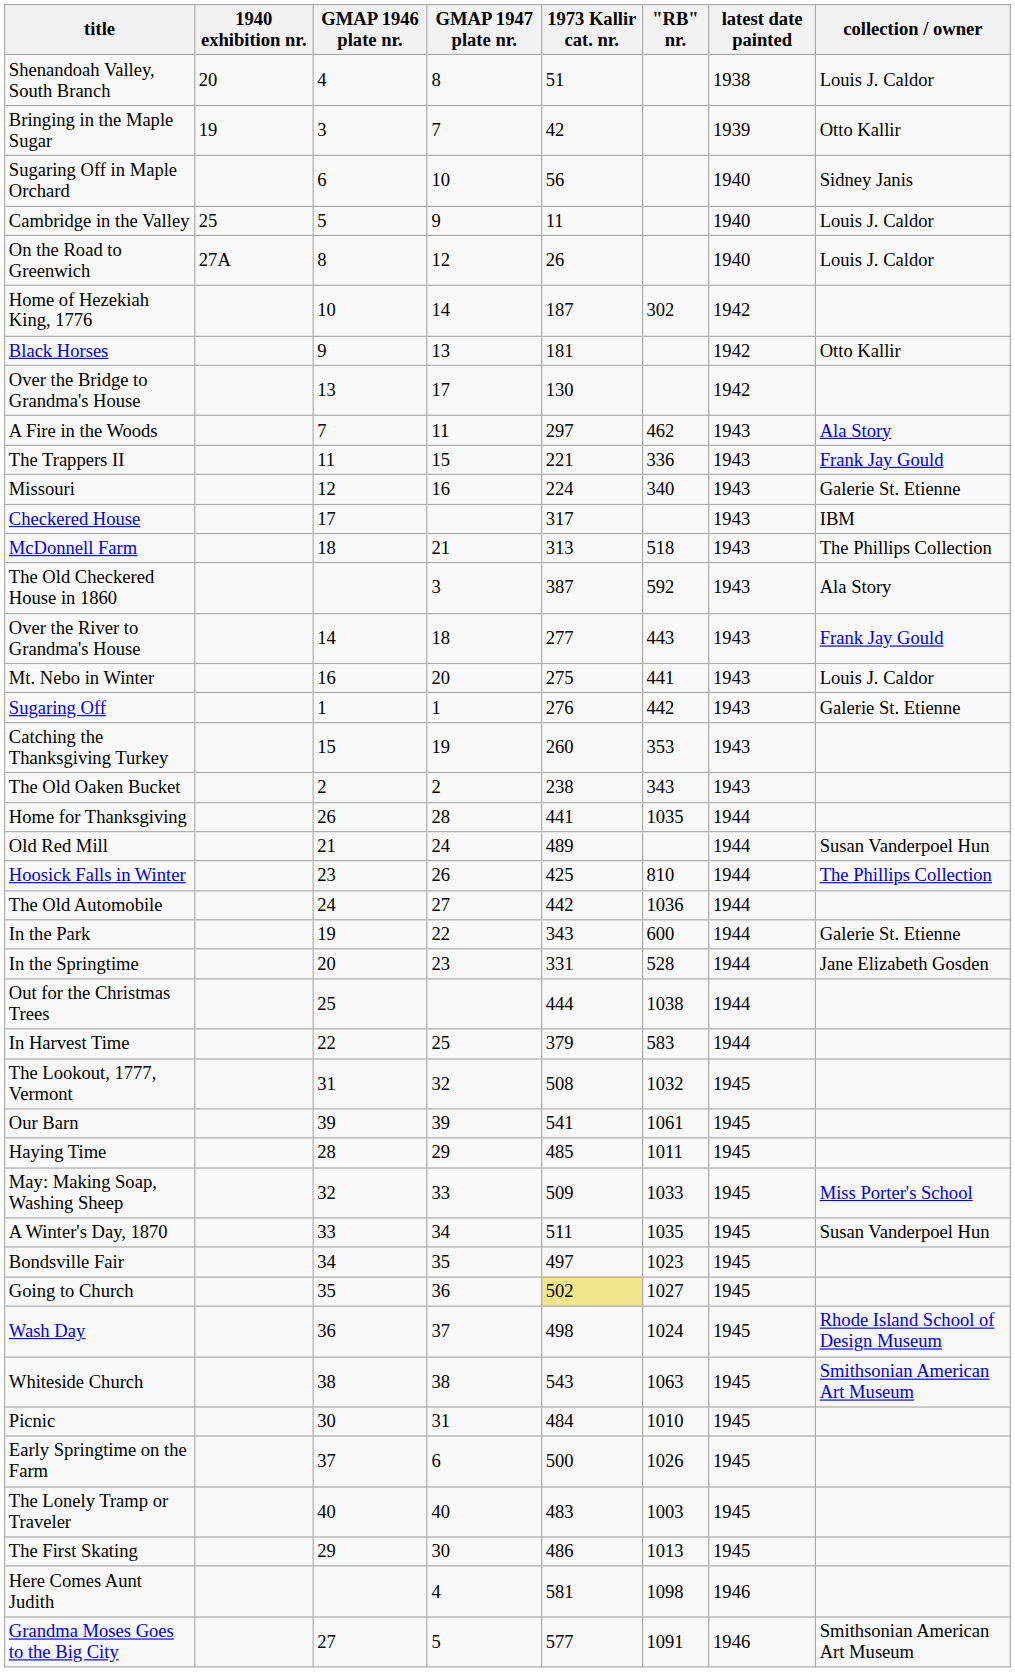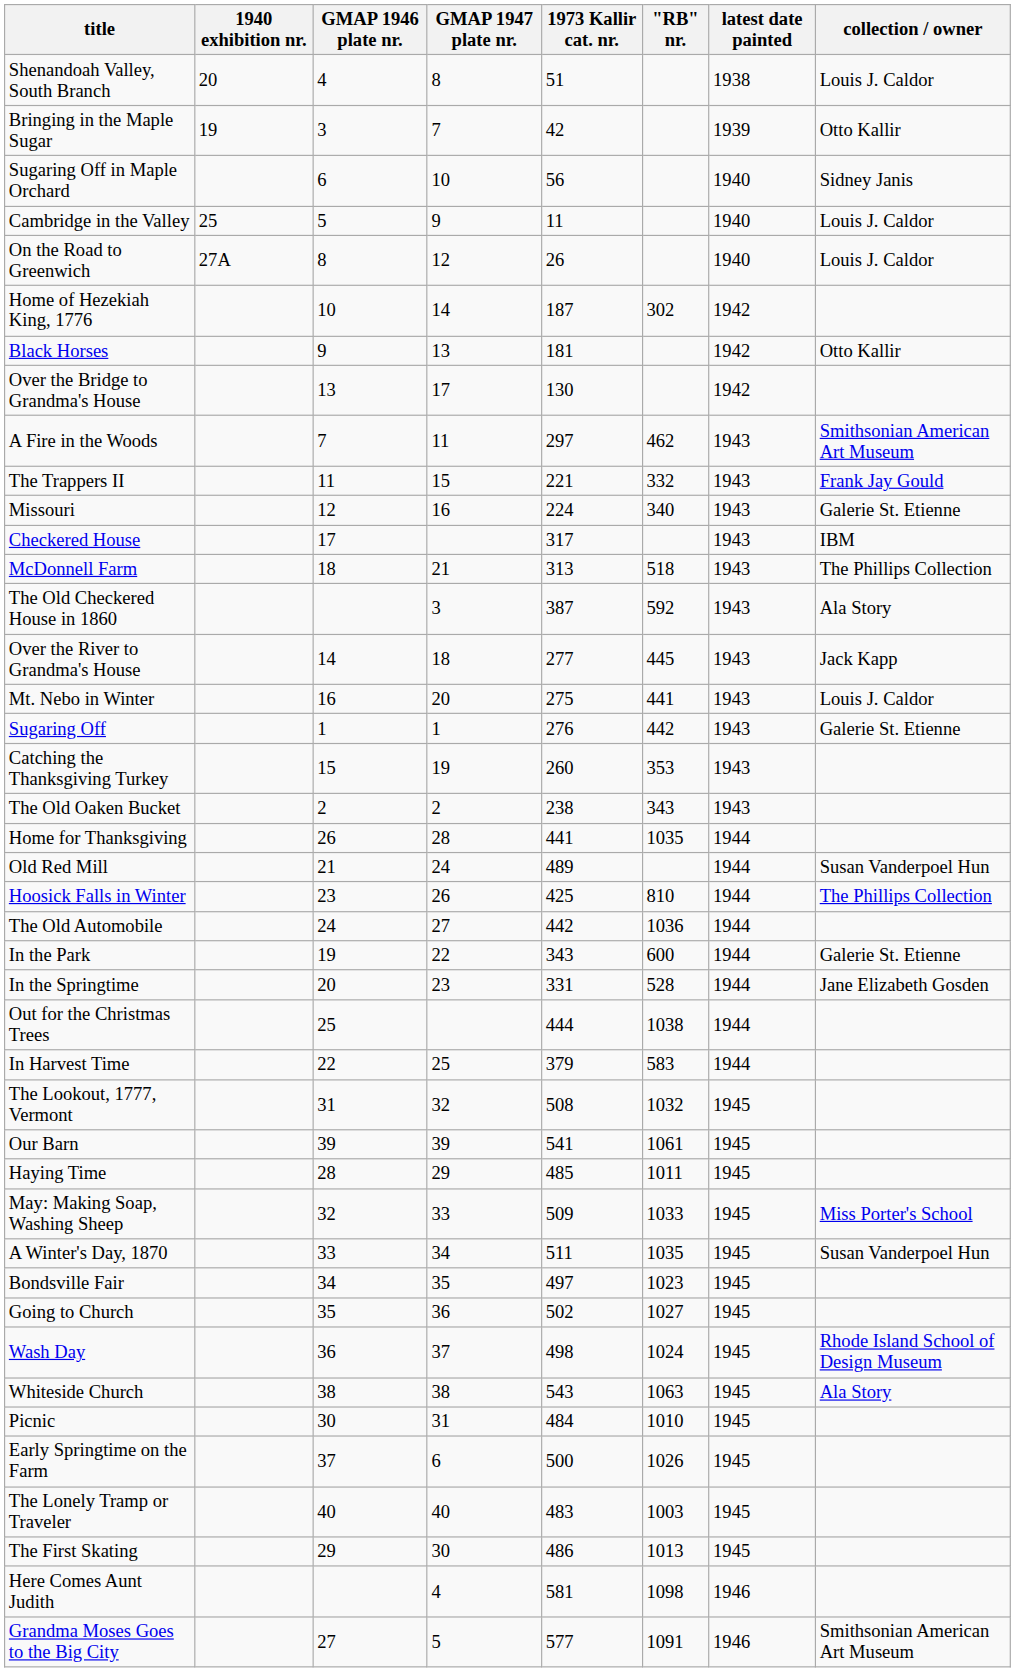A Fire in the Woods | collection / owner: Ala Story -> Smithsonian American Art Museum
The Trappers II | "RB" nr.: 336 -> 332
Over the River to Grandma's House | "RB" nr.: 443 -> 445
Over the River to Grandma's House | collection / owner: Frank Jay Gould -> Jack Kapp
Going to Church | 1973 Kallir cat. nr.: khaki background -> no background
Whiteside Church | collection / owner: Smithsonian American Art Museum -> Ala Story
